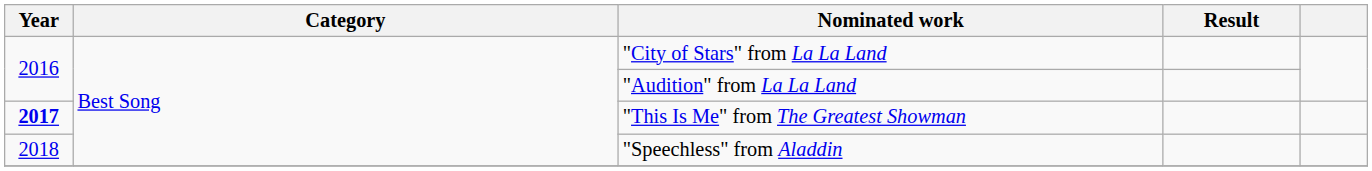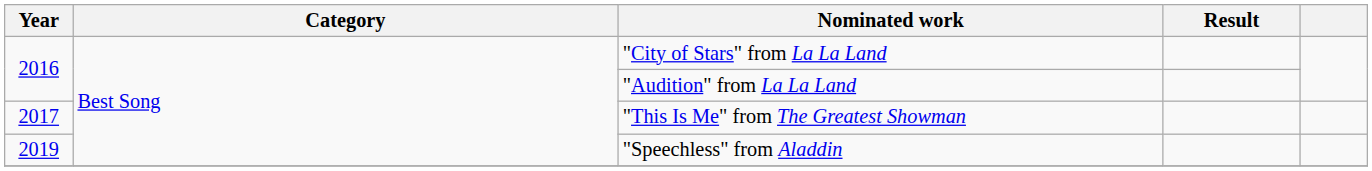"This Is Me" from The Greatest Showman | Year: bold -> normal
"Speechless" from Aladdin | Year: 2018 -> 2019
